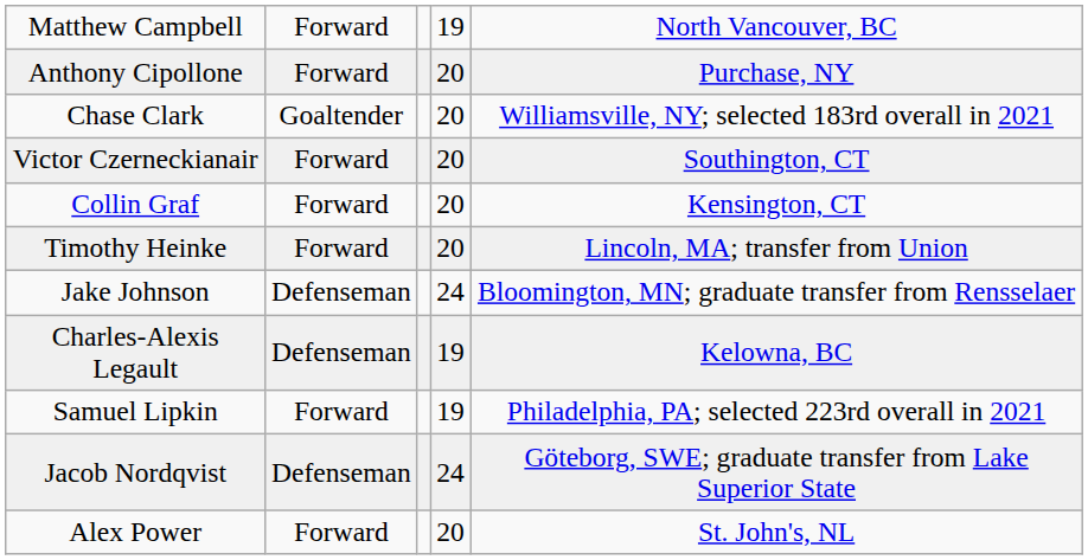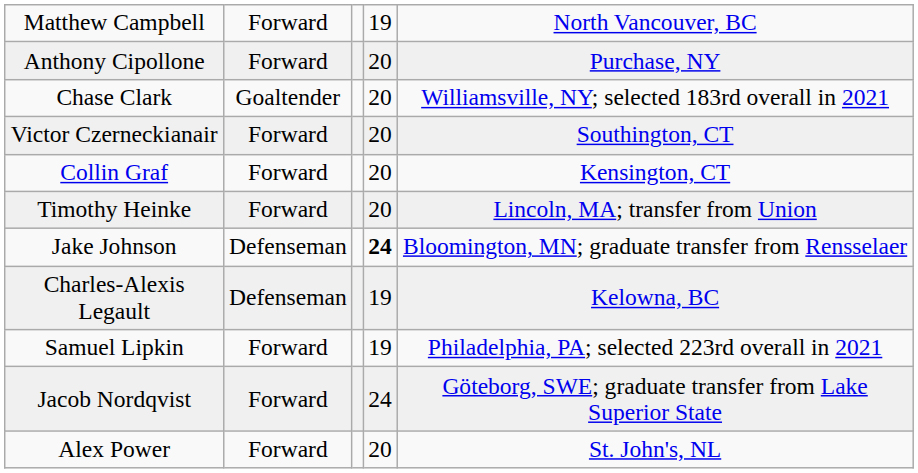Jake Johnson | column 4: normal -> bold
Jacob Nordqvist | column 2: Defenseman -> Forward
